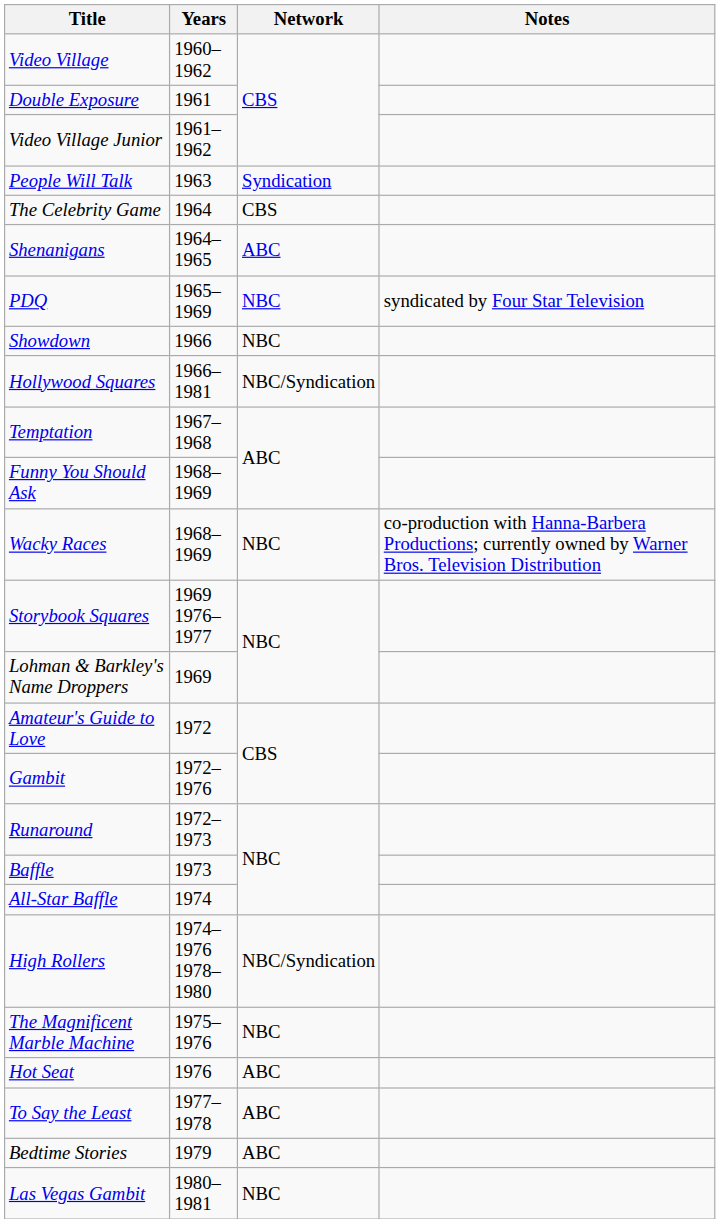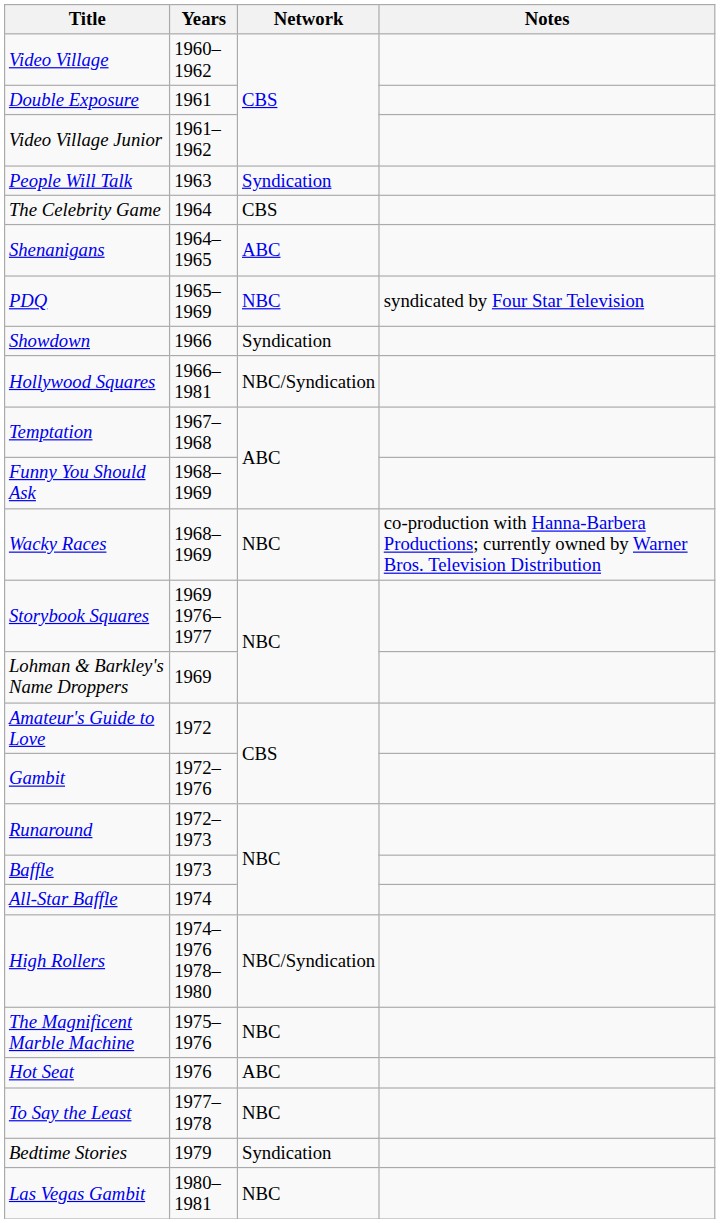Showdown | Network: NBC -> Syndication
To Say the Least | Network: ABC -> NBC
Bedtime Stories | Network: ABC -> Syndication
